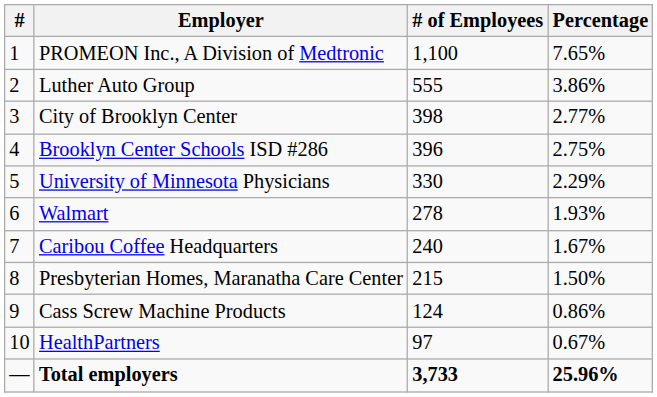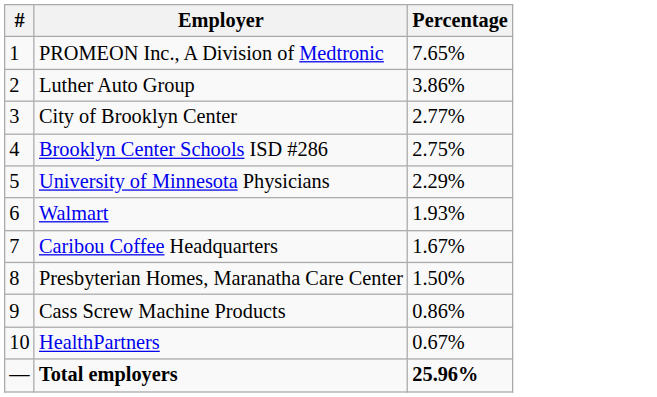- column: # of Employees | 1,100 | 555 | 398 | 396 | 330 | 278 | 240 | 215 | 124 | 97 | 3,733
